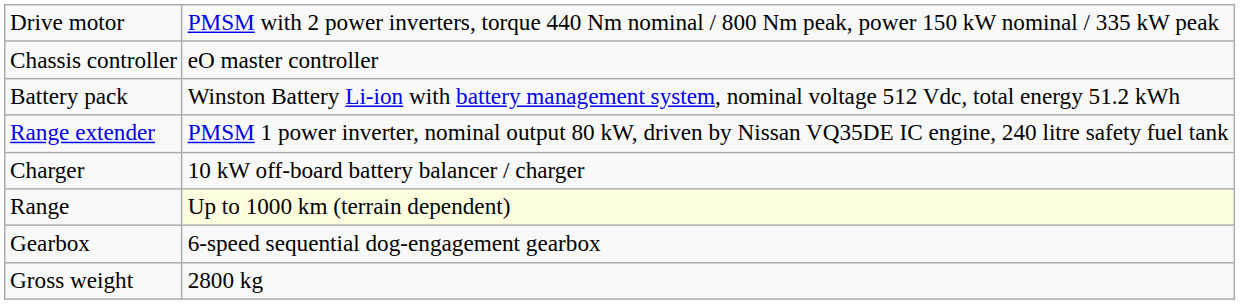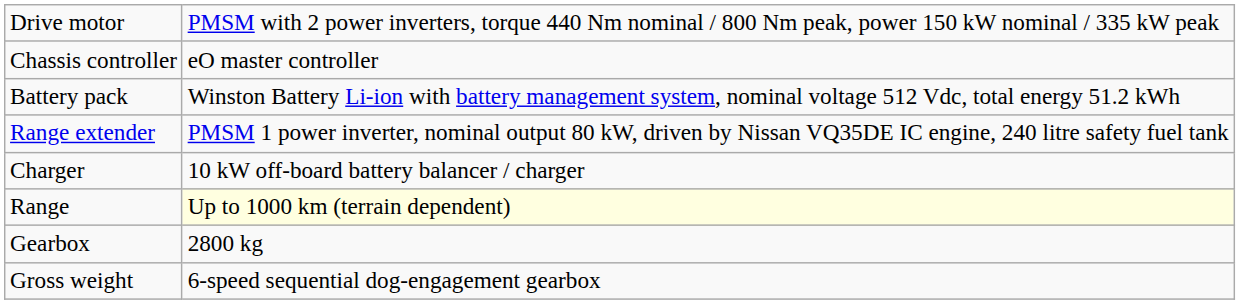Gearbox | column 2: 6-speed sequential dog-engagement gearbox -> 2800 kg
Gross weight | column 2: 2800 kg -> 6-speed sequential dog-engagement gearbox
